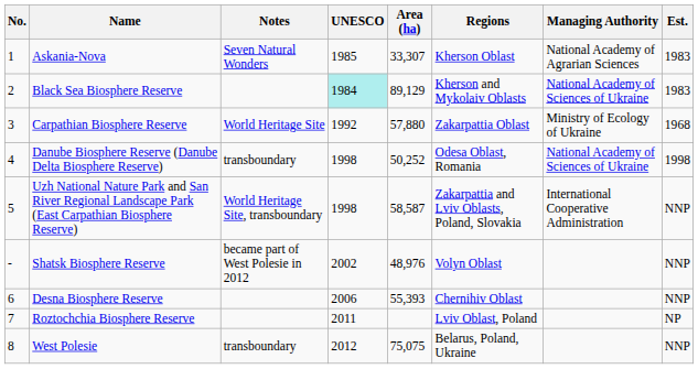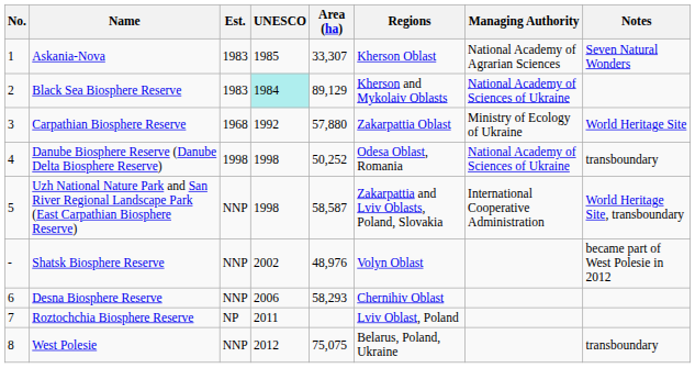columns swapped: Est. <-> Notes
Desna Biosphere Reserve | Area (ha): 55,393 -> 58,293
